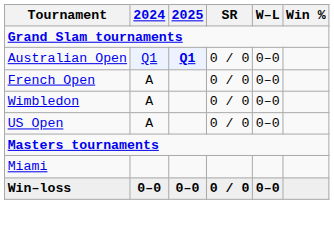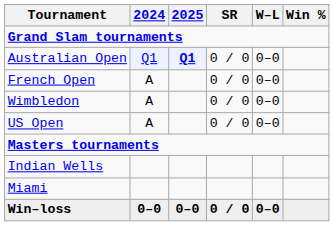+ row: Indian Wells
